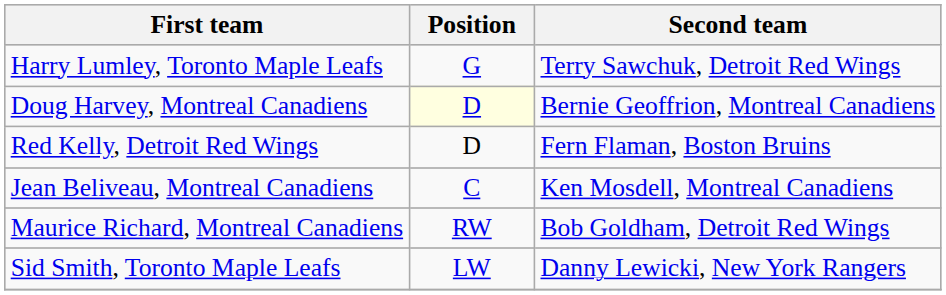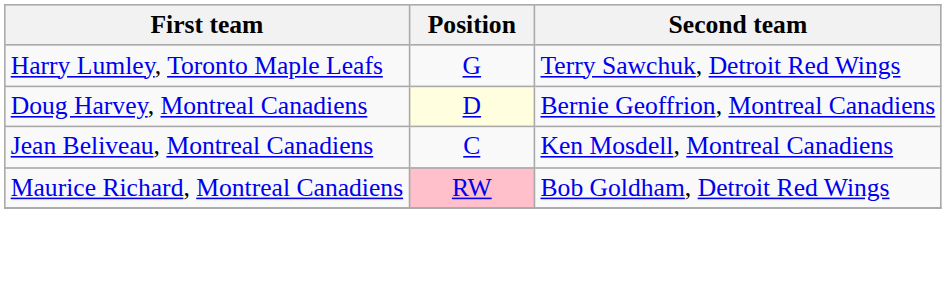- row: Red Kelly, Detroit Red Wings | D | Fern Flaman, Boston Bruins
Maurice Richard, Montreal Canadiens | Position: no background -> pink background
- row: Sid Smith, Toronto Maple Leafs | LW | Danny Lewicki, New York Rangers
